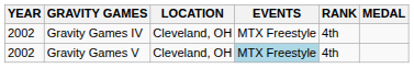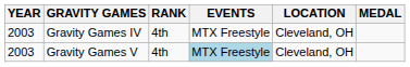columns swapped: LOCATION <-> RANK
Gravity Games IV | YEAR: 2002 -> 2003
Gravity Games V | YEAR: 2002 -> 2003
